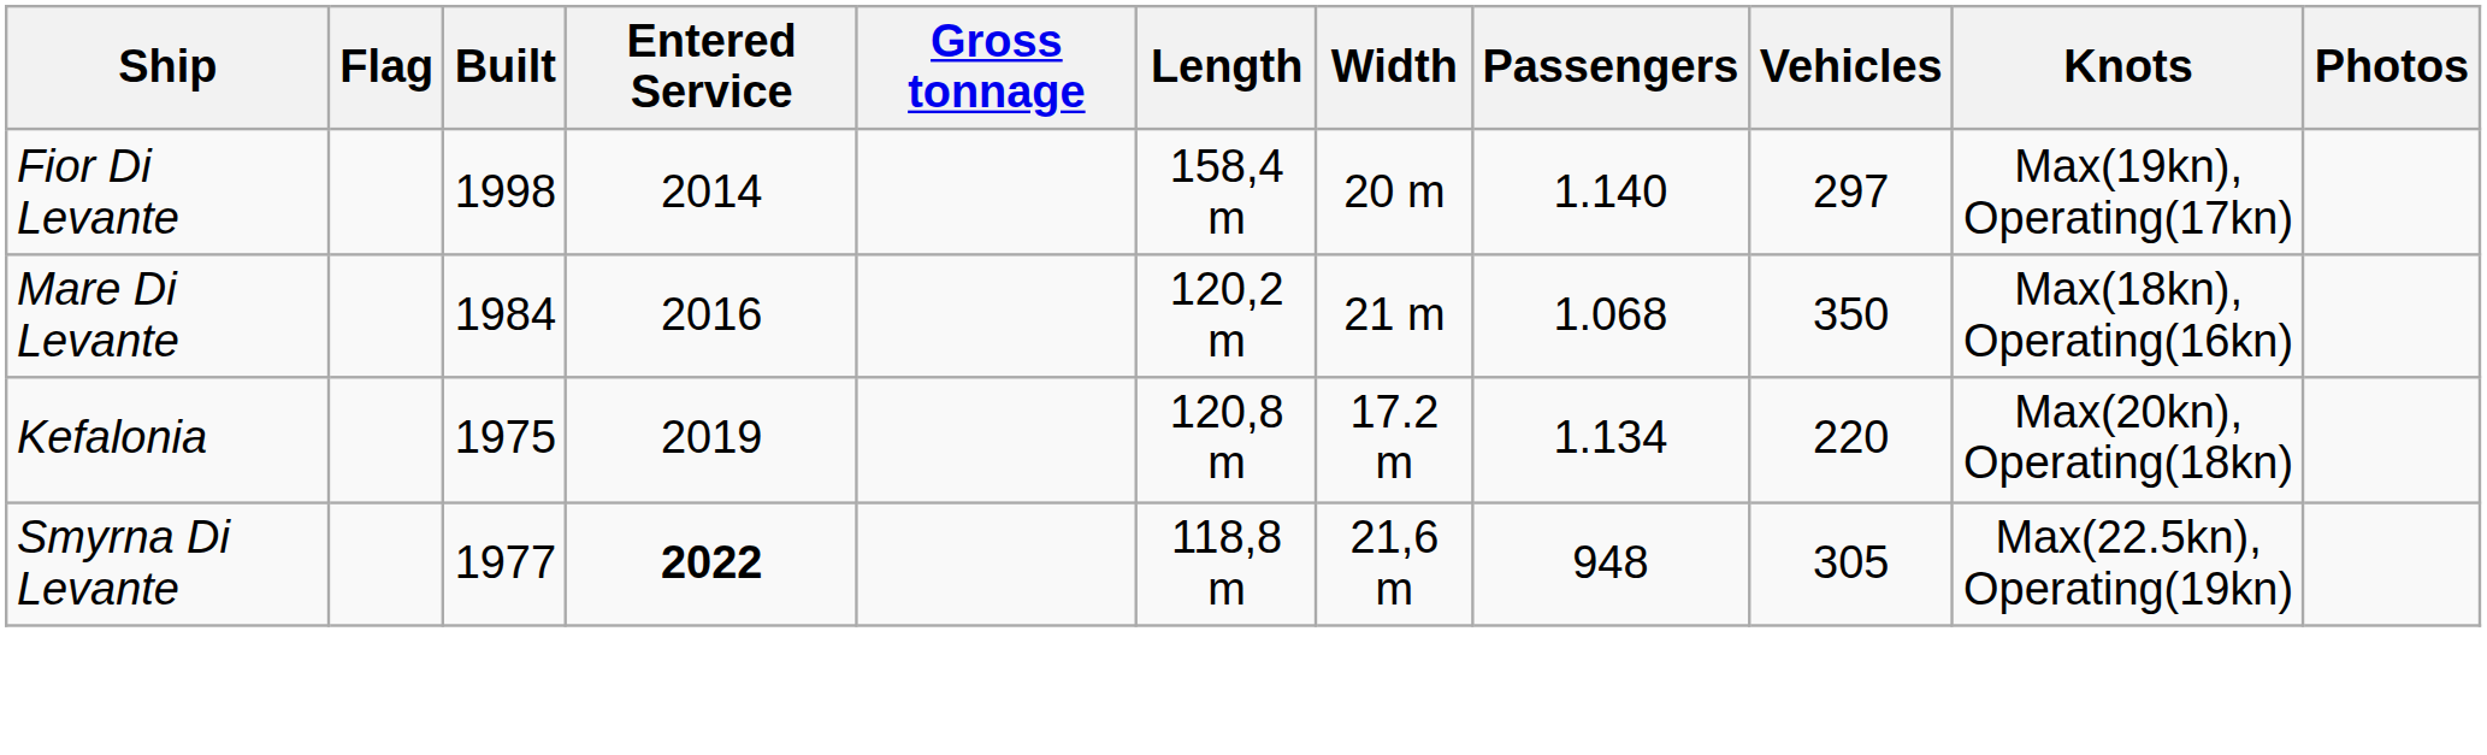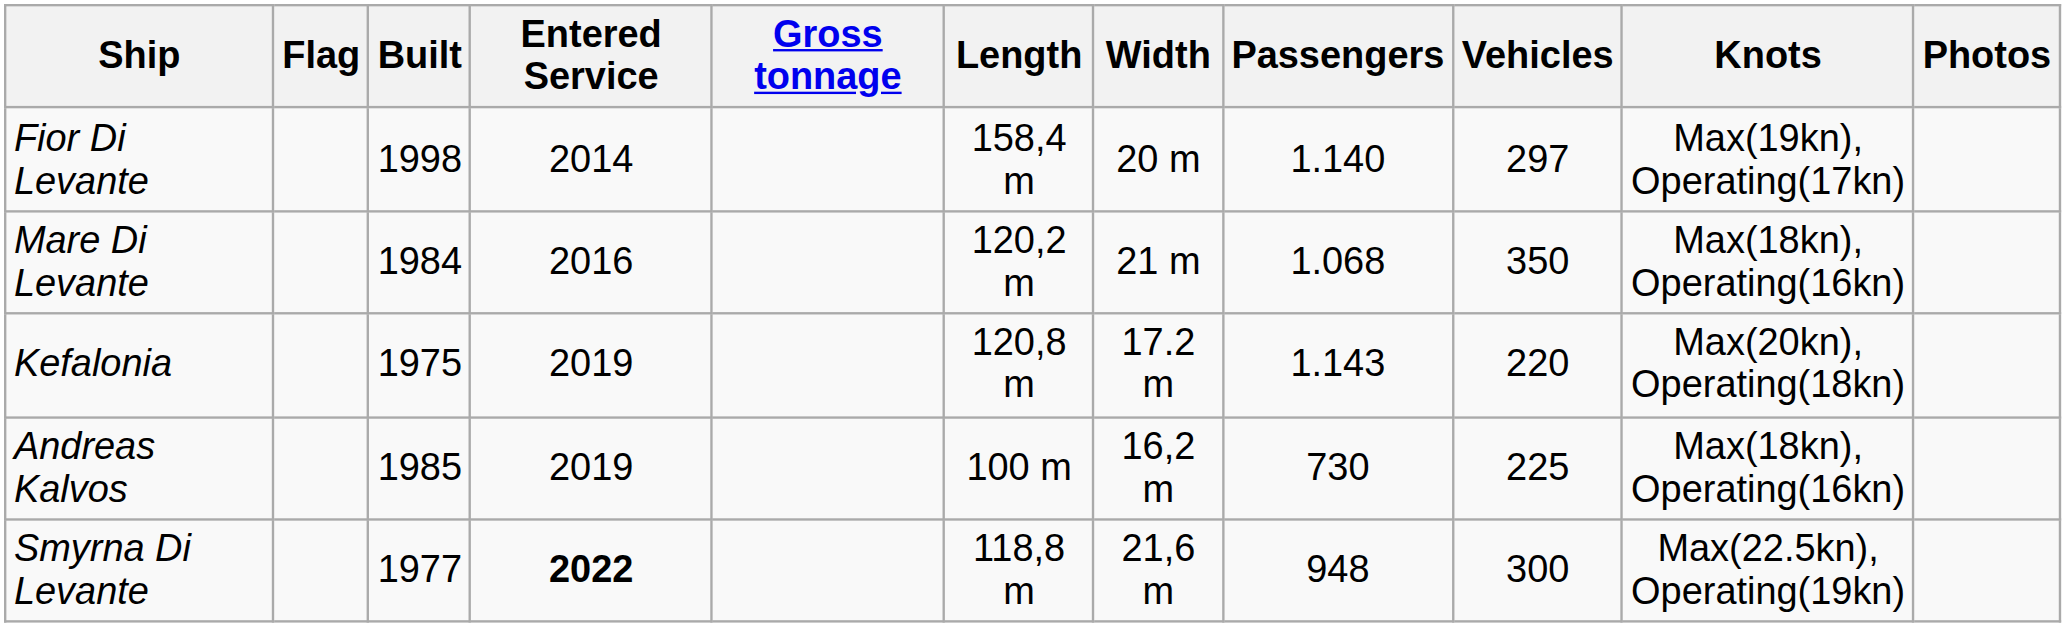Kefalonia | Passengers: 1.134 -> 1.143
+ row: Andreas Kalvos | 1985 | 2019 | 100 m | 16,2 m | 730 | 225 | Max(18kn), Operating(16kn)
Smyrna Di Levante | Vehicles: 305 -> 300
